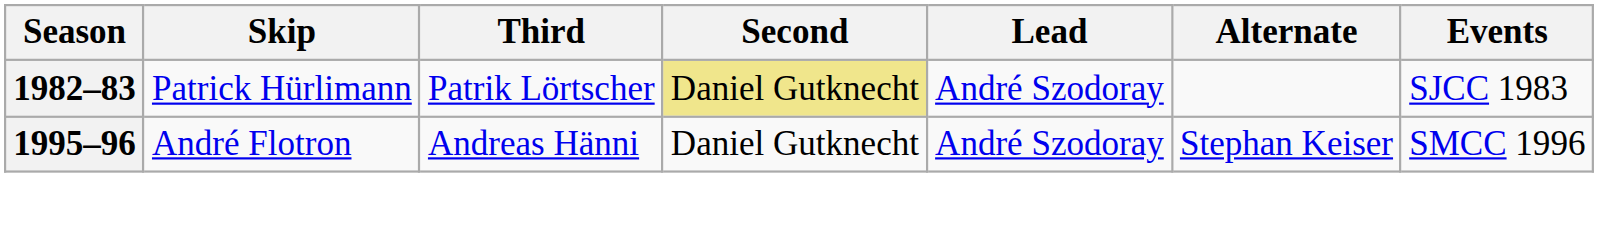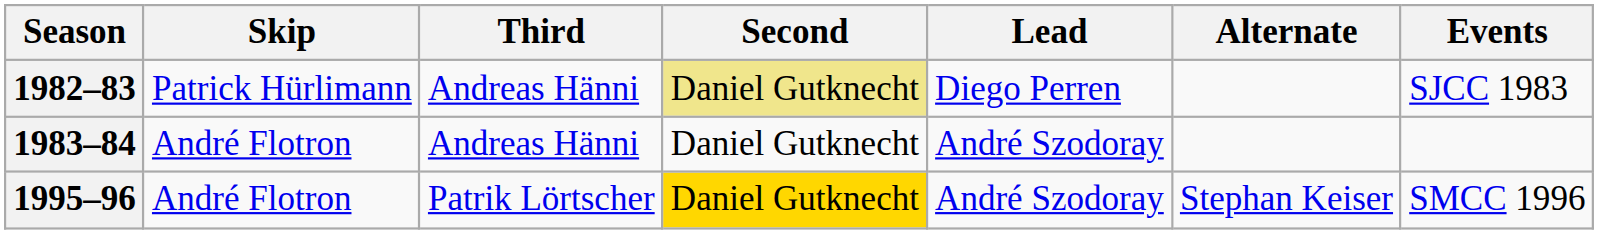1982–83 | Third: Patrik Lörtscher -> Andreas Hänni
1982–83 | Lead: André Szodoray -> Diego Perren
+ row: 1983–84 | André Flotron | Andreas Hänni | Daniel Gutknecht | André Szodoray
1995–96 | Third: Andreas Hänni -> Patrik Lörtscher
1995–96 | Second: no background -> gold background
